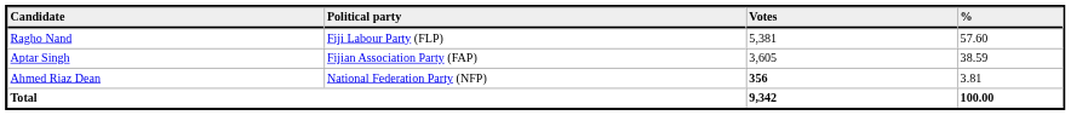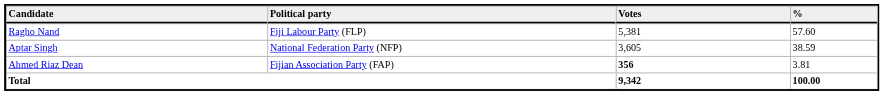Aptar Singh | Political party: Fijian Association Party (FAP) -> National Federation Party (NFP)
Ahmed Riaz Dean | Political party: National Federation Party (NFP) -> Fijian Association Party (FAP)
